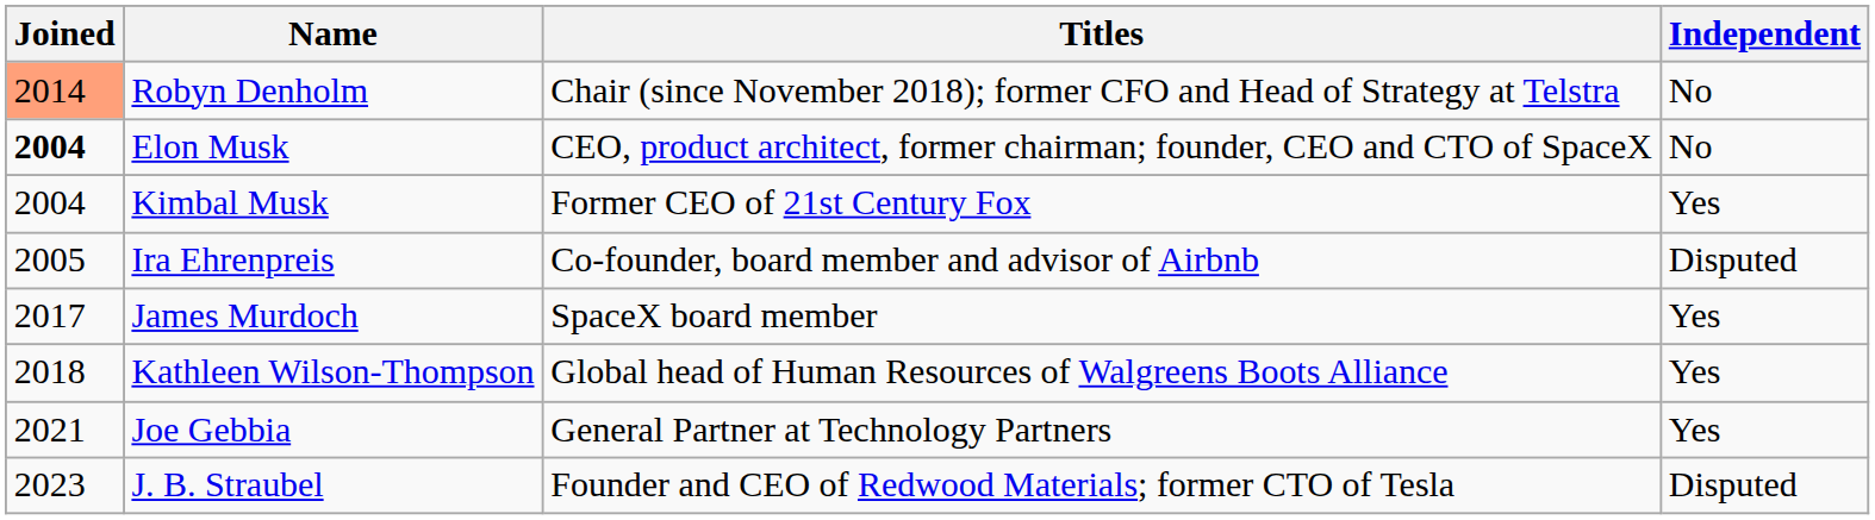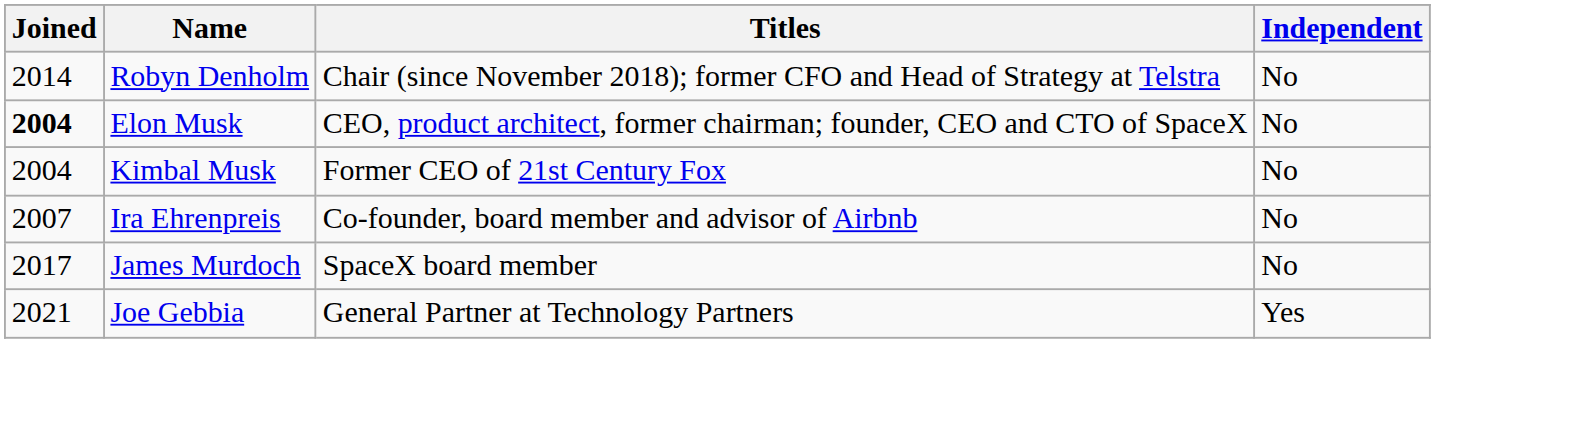Robyn Denholm | Joined: lightsalmon background -> no background
Kimbal Musk | Independent: Yes -> No
Ira Ehrenpreis | Joined: 2005 -> 2007
Ira Ehrenpreis | Independent: Disputed -> No
James Murdoch | Independent: Yes -> No
- row: 2018 | Kathleen Wilson-Thompson | Global head of Human Resources of Walgreens Boots Alliance | Yes
- row: 2023 | J. B. Straubel | Founder and CEO of Redwood Materials; former CTO of Tesla | Disputed
